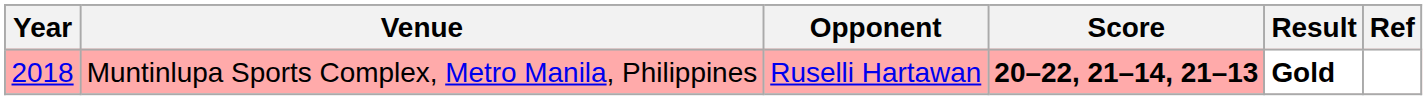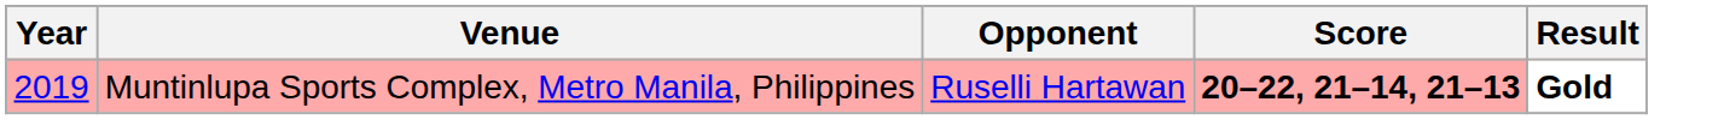- column: Ref
Muntinlupa Sports Complex, Metro Manila, Philippines | Year: 2018 -> 2019
